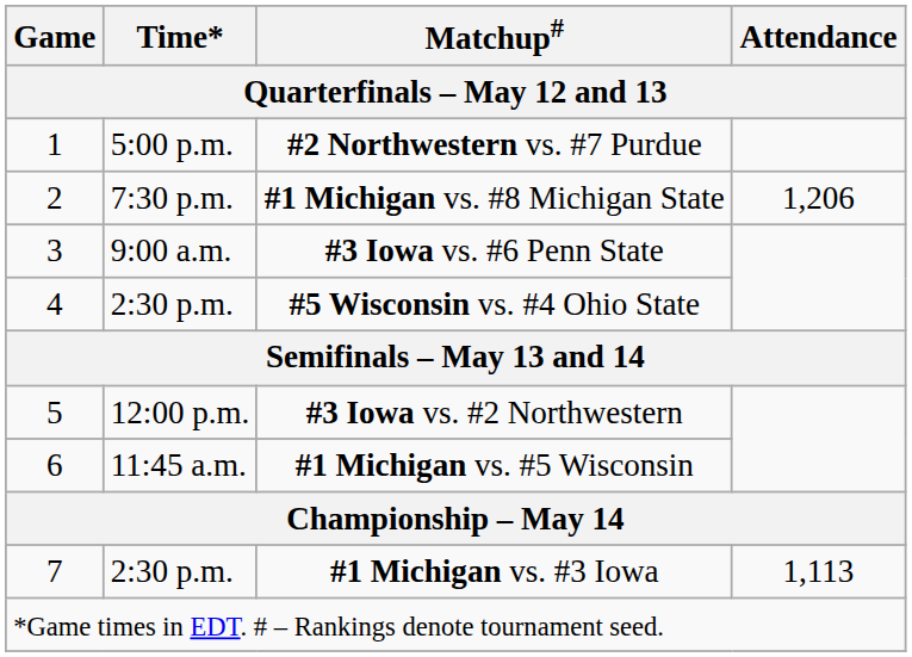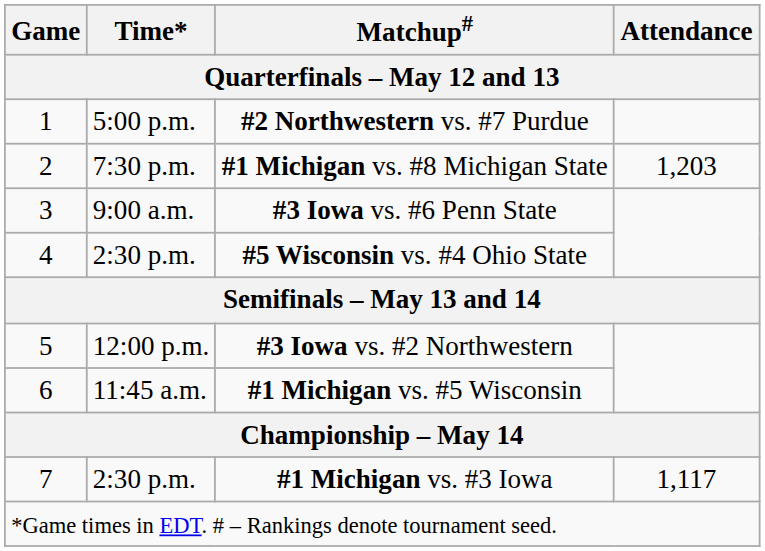#1 Michigan vs. #8 Michigan State | Attendance: 1,206 -> 1,203
#1 Michigan vs. #3 Iowa | Attendance: 1,113 -> 1,117
